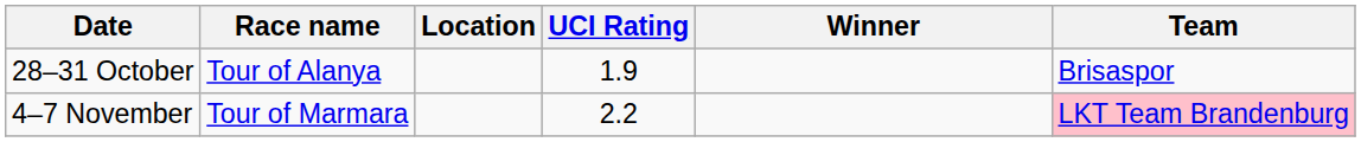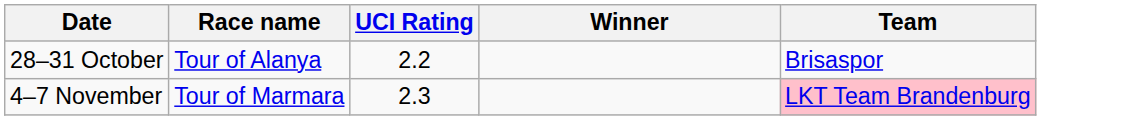- column: Location
28–31 October | UCI Rating: 1.9 -> 2.2
4–7 November | UCI Rating: 2.2 -> 2.3
